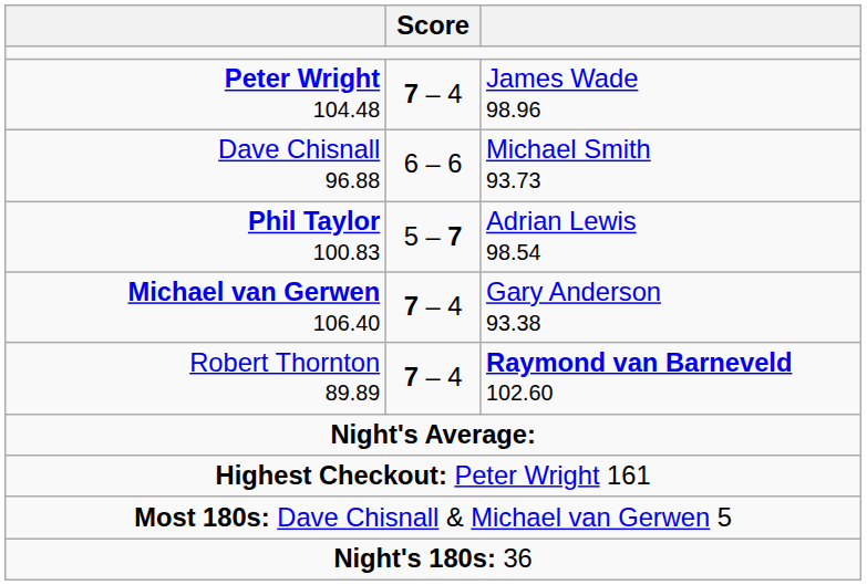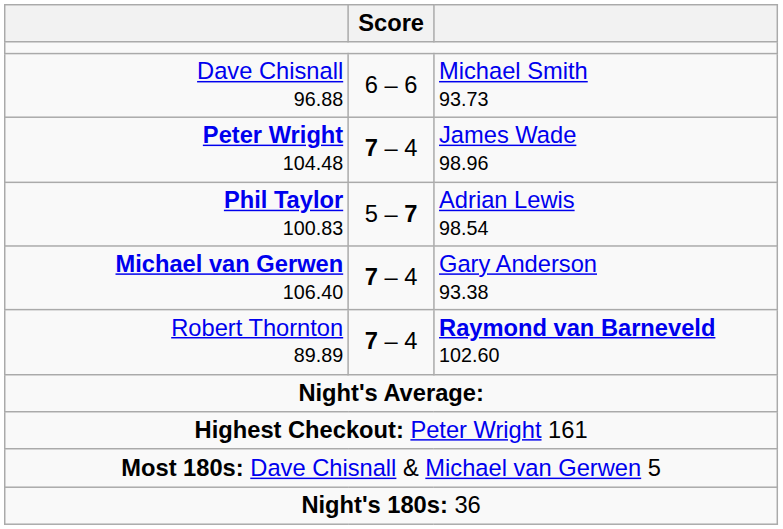rows swapped: Peter Wright 104.48 <-> Dave Chisnall 96.88
